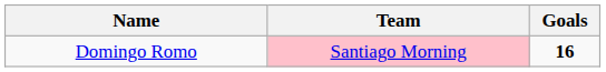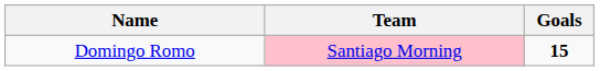Domingo Romo | Goals: 16 -> 15
